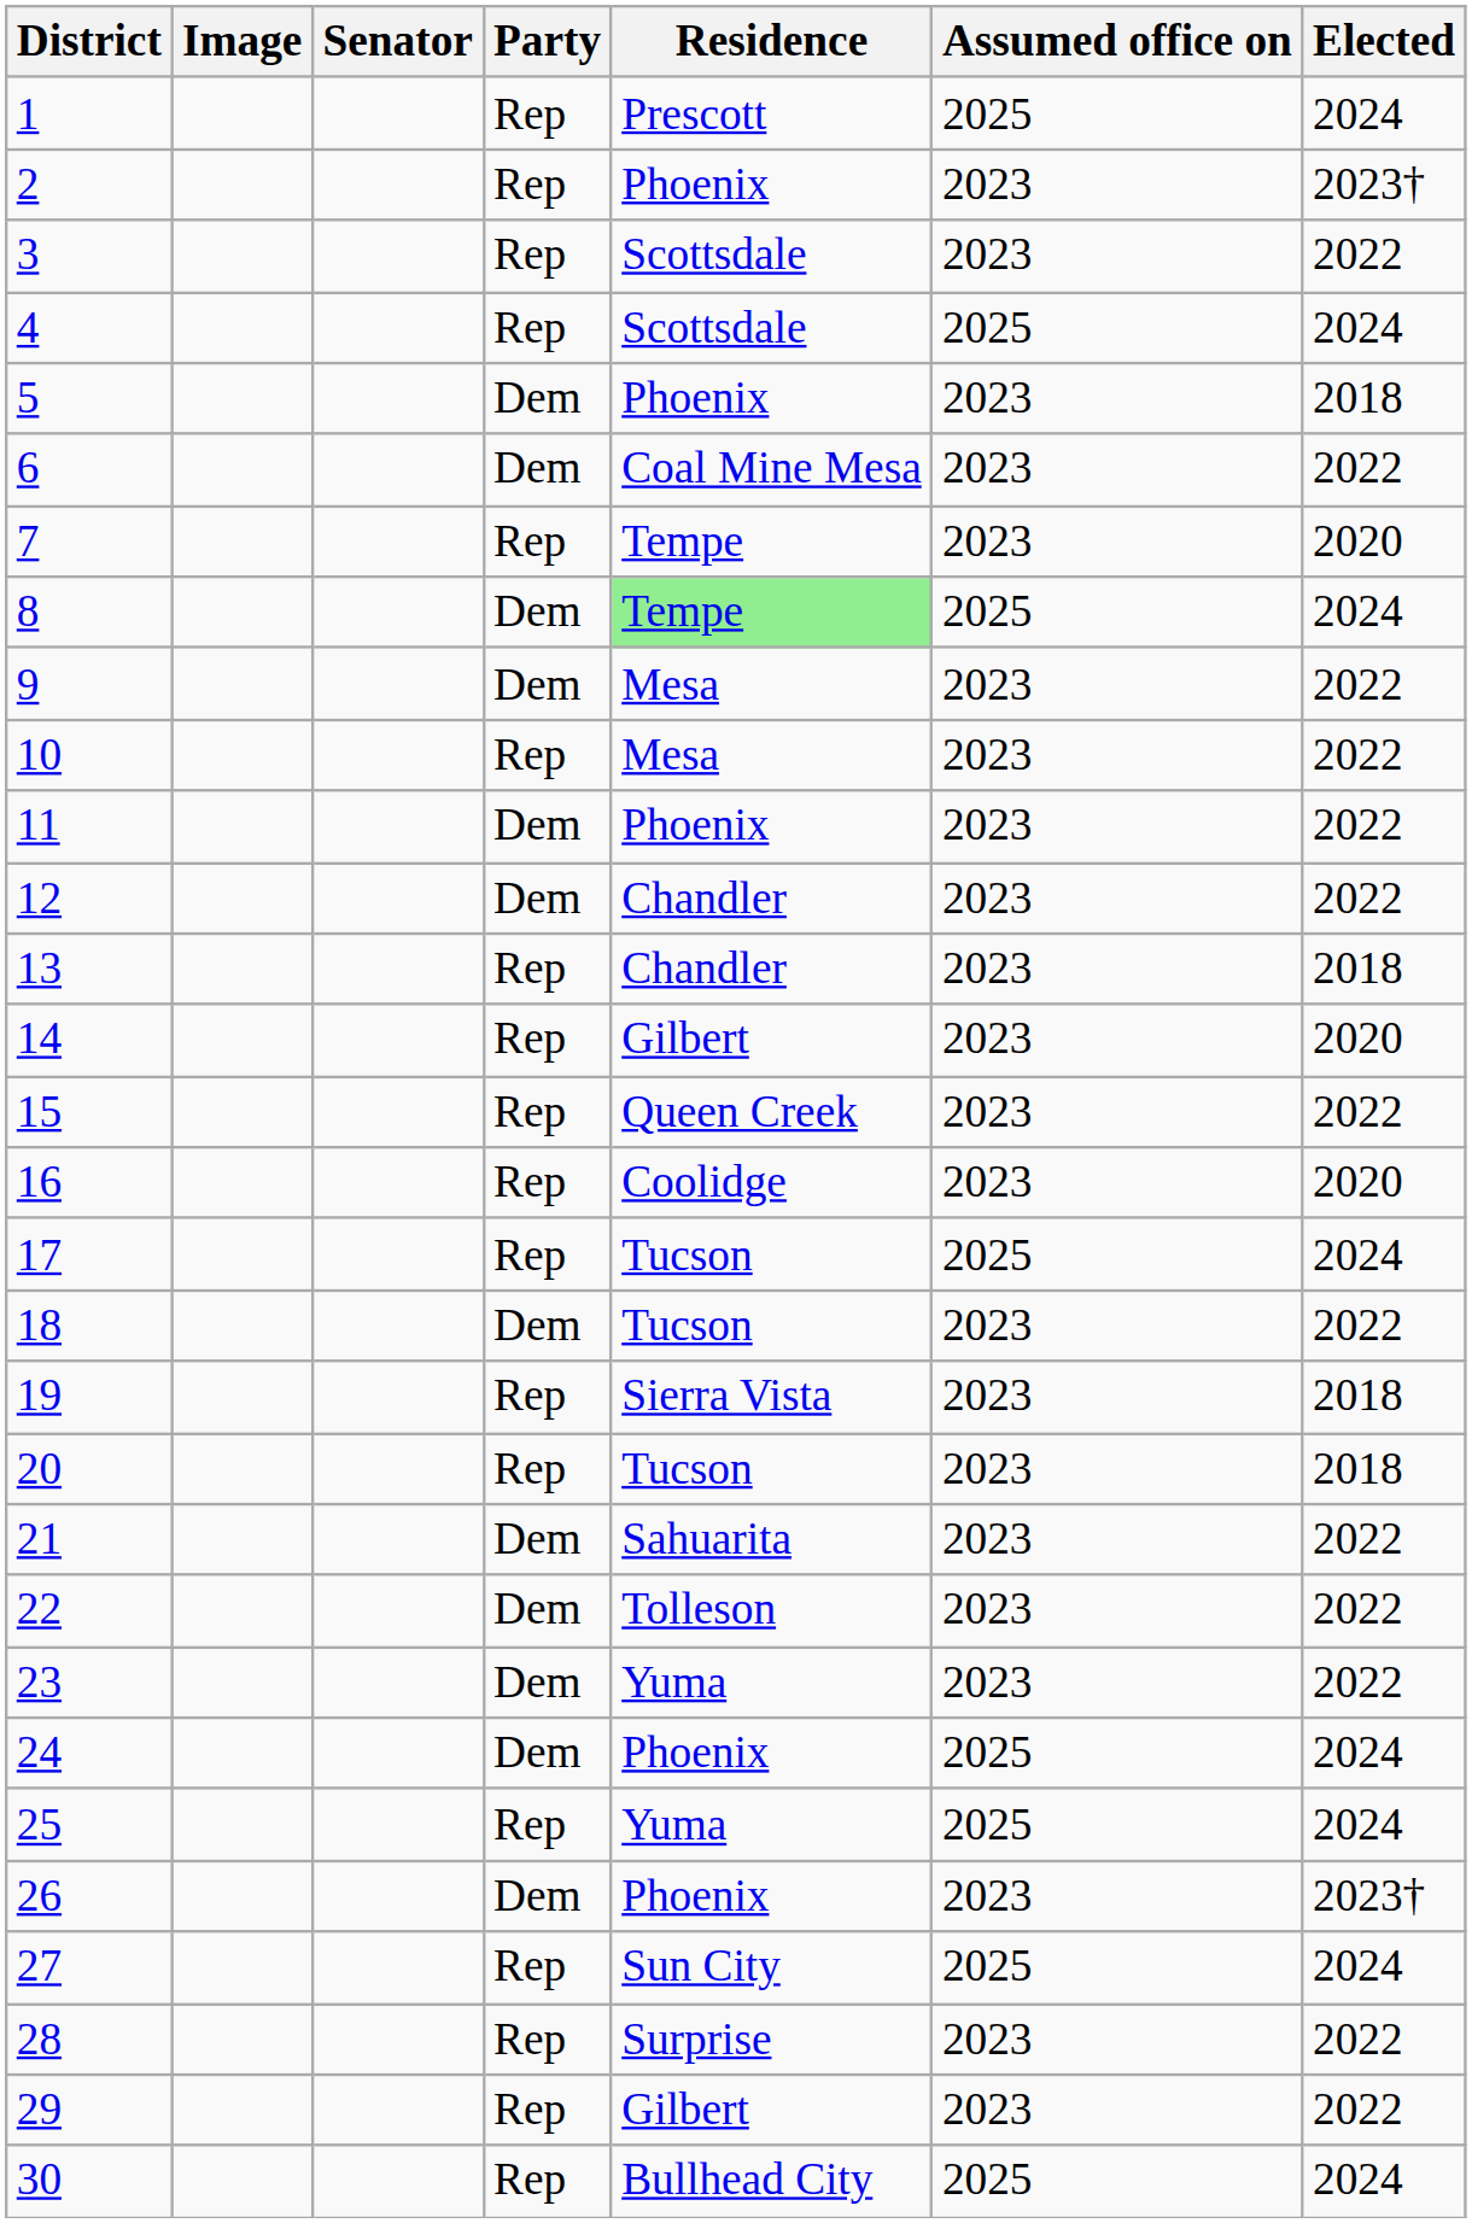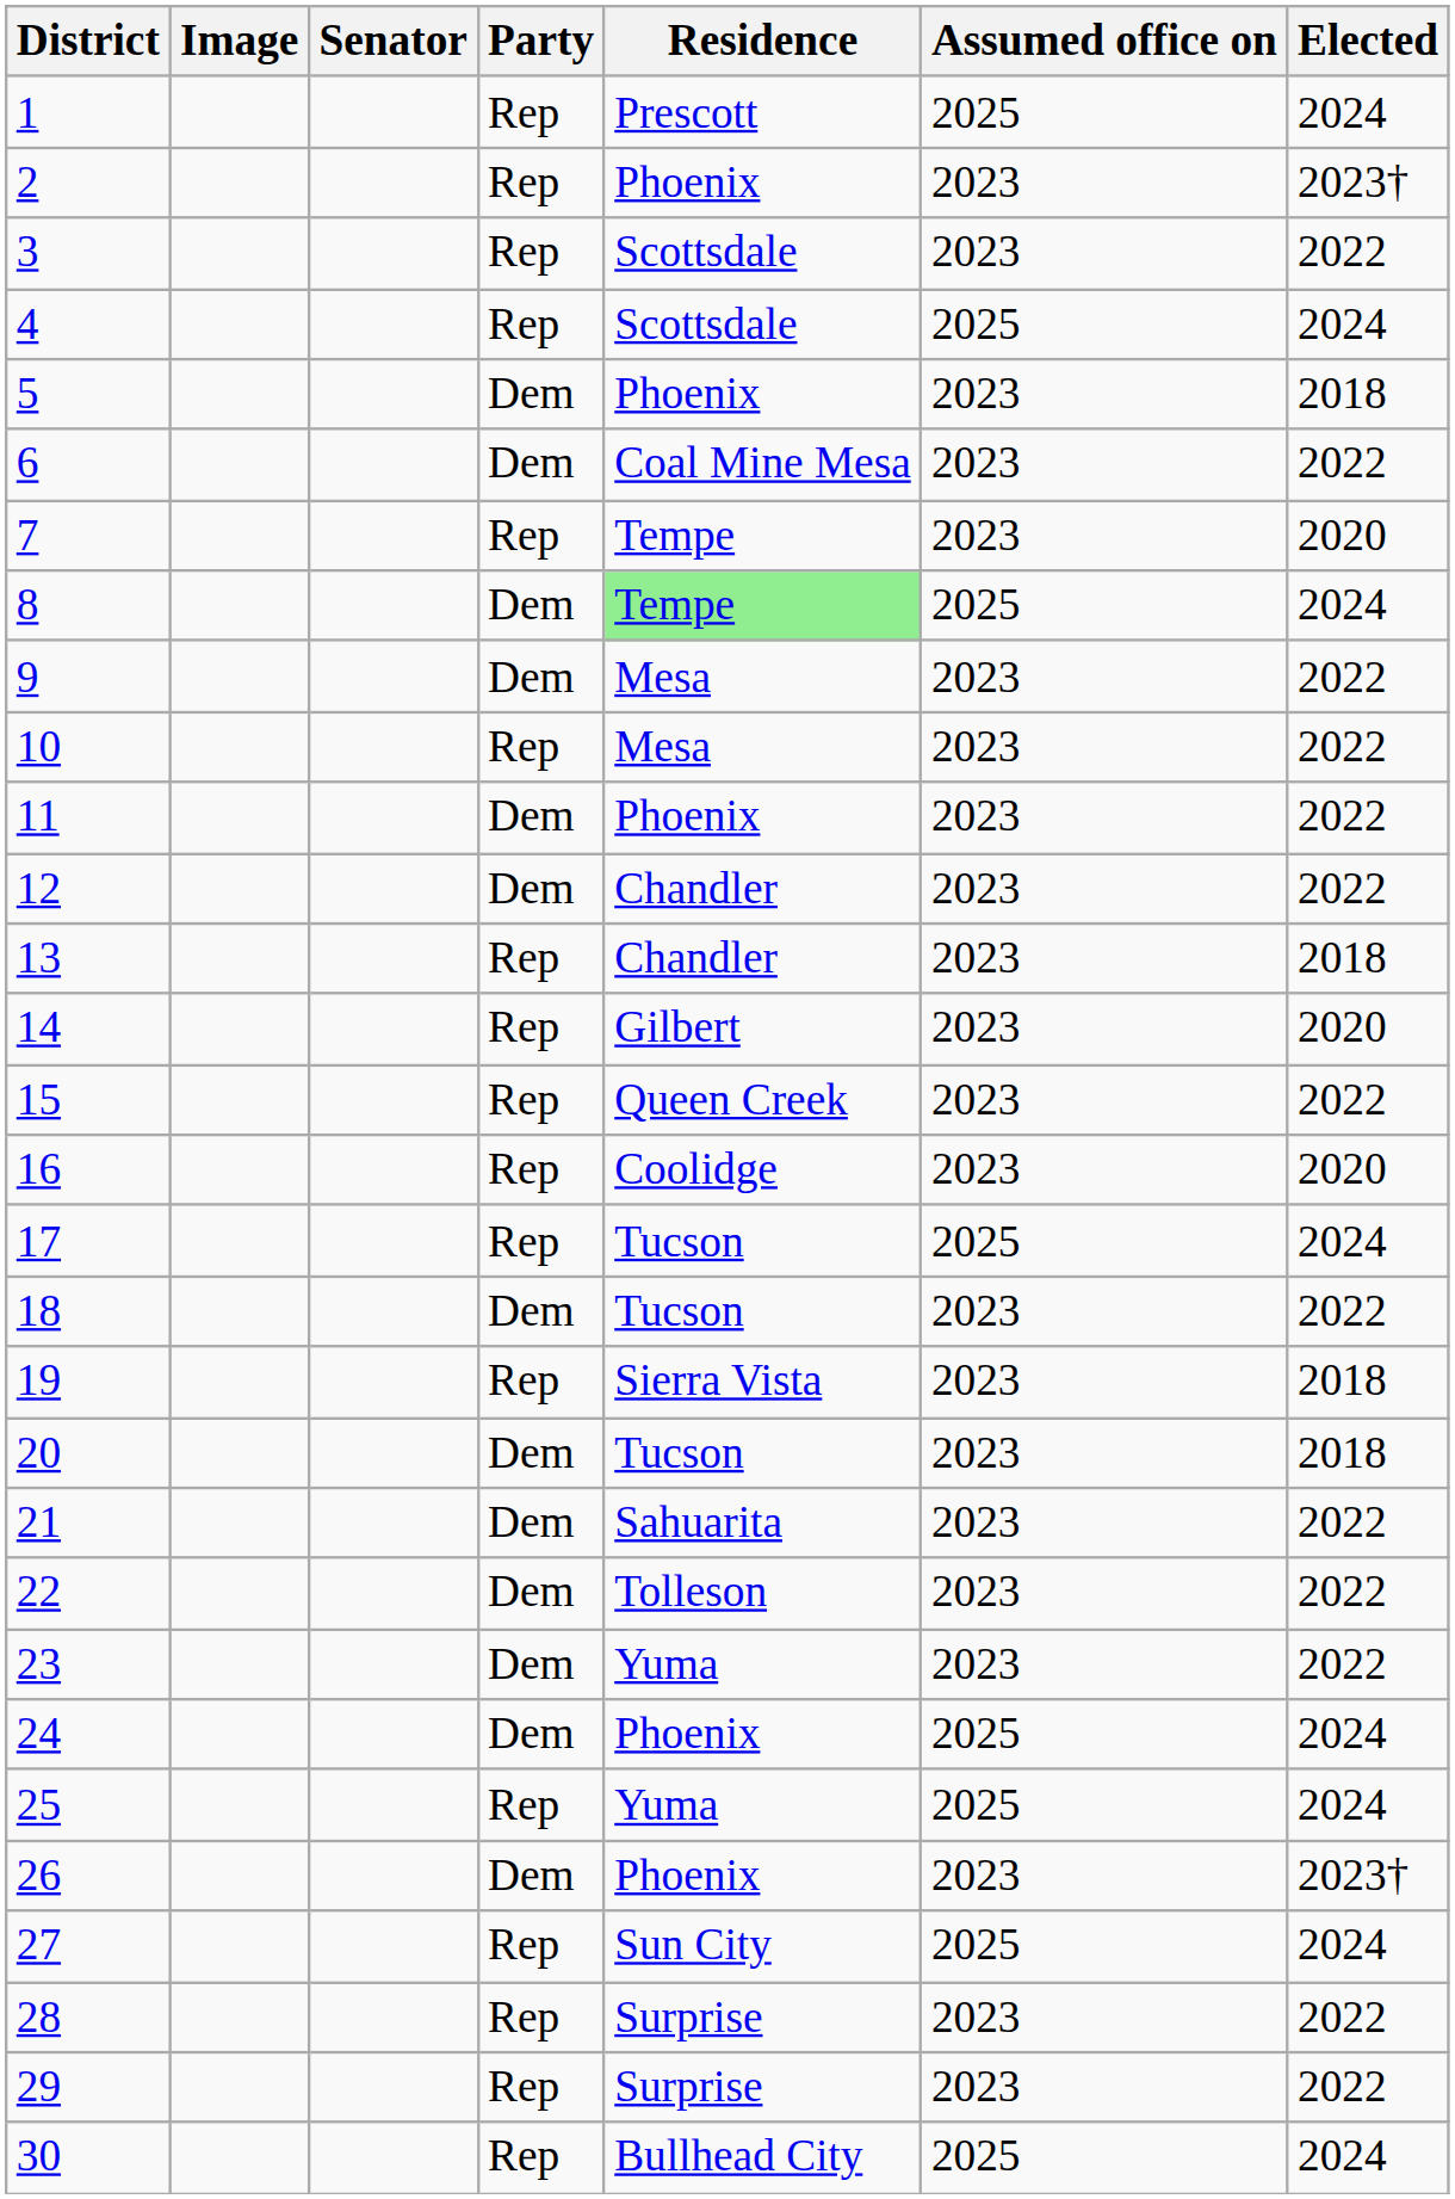20 | Party: Rep -> Dem
29 | Residence: Gilbert -> Surprise
